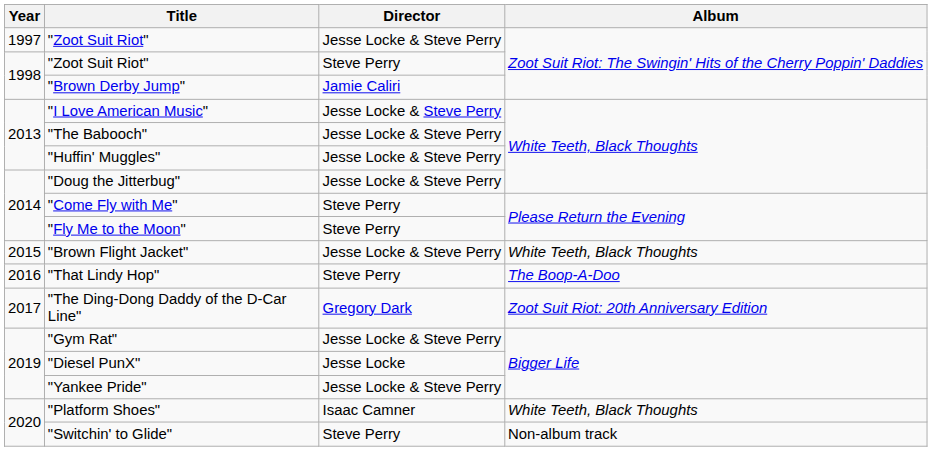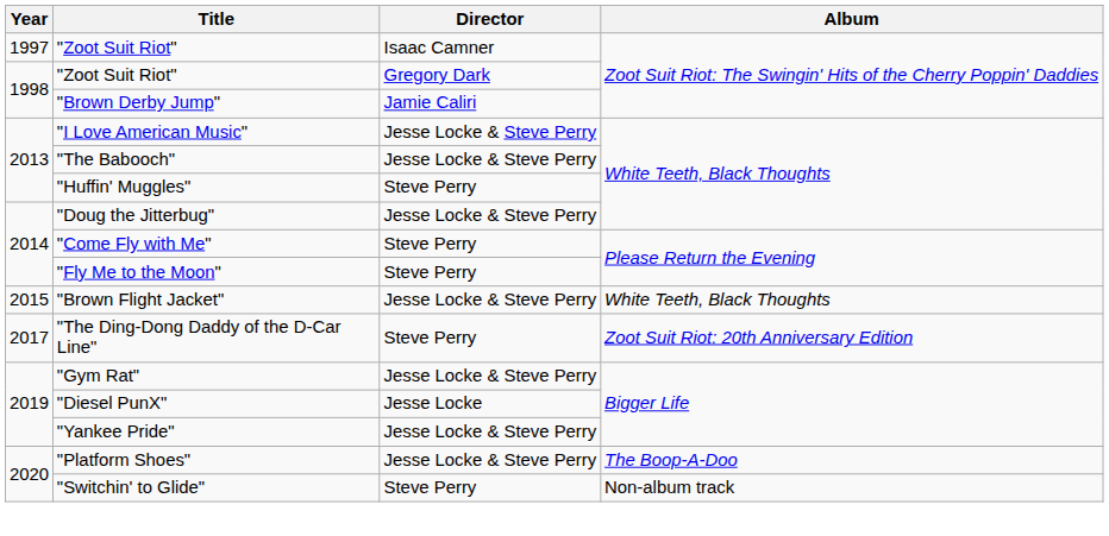1997 / "Zoot Suit Riot" | Director: Jesse Locke & Steve Perry -> Isaac Camner
1998 / "Zoot Suit Riot" | Director: Steve Perry -> Gregory Dark
"Huffin' Muggles" | Director: Jesse Locke & Steve Perry -> Steve Perry
- row: 2016 | "That Lindy Hop" | Steve Perry | The Boop-A-Doo
"The Ding-Dong Daddy of the D-Car Line" | Director: Gregory Dark -> Steve Perry
"Platform Shoes" | Director: Isaac Camner -> Jesse Locke & Steve Perry
"Platform Shoes" | Album: White Teeth, Black Thoughts -> The Boop-A-Doo
